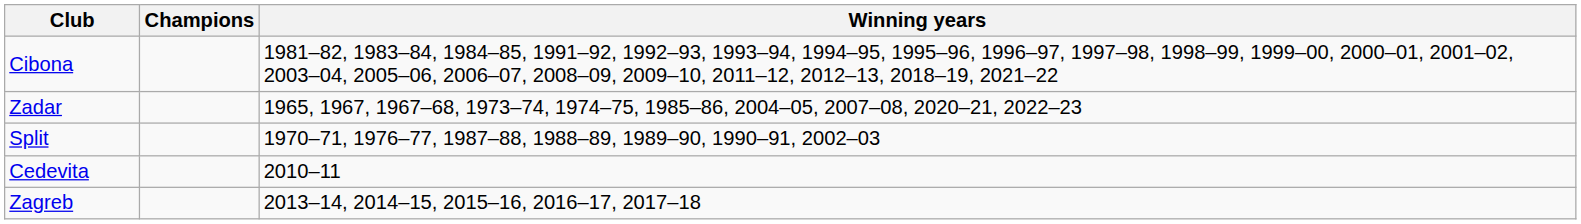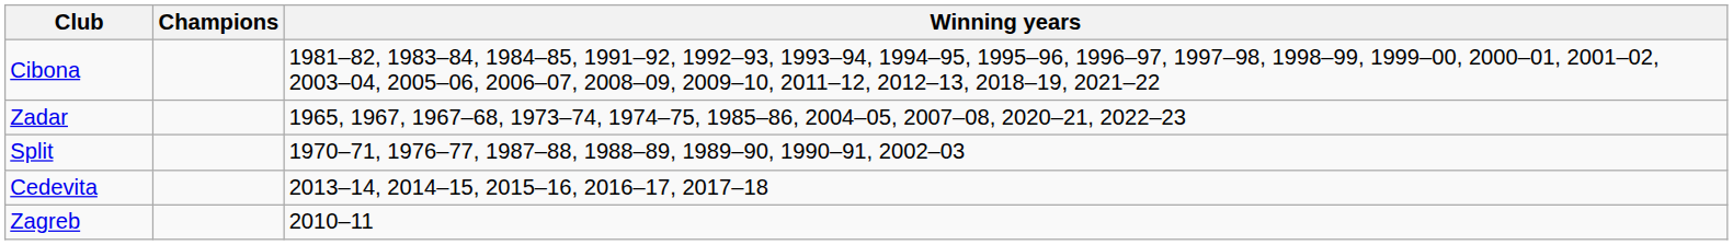Cedevita | Winning years: 2010–11 -> 2013–14, 2014–15, 2015–16, 2016–17, 2017–18
Zagreb | Winning years: 2013–14, 2014–15, 2015–16, 2016–17, 2017–18 -> 2010–11
